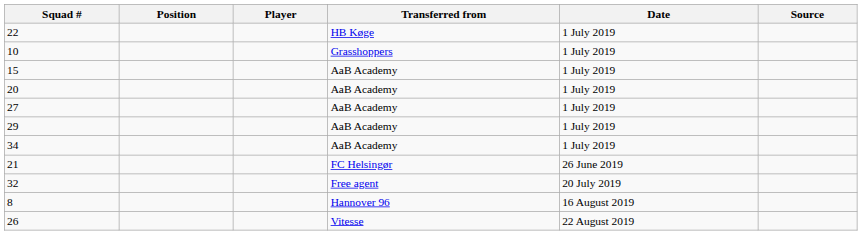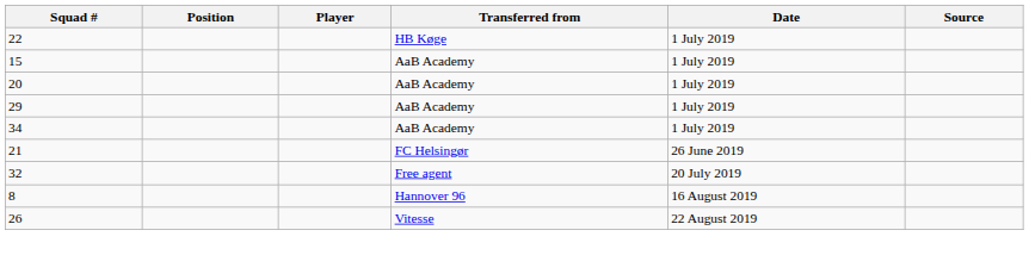- row: 10 | Grasshoppers | 1 July 2019
- row: 27 | AaB Academy | 1 July 2019
